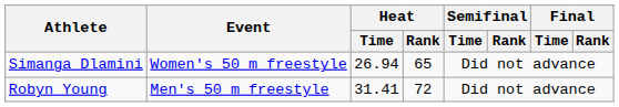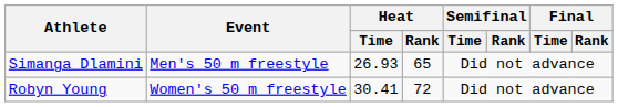Simanga Dlamini | Event: Women's 50 m freestyle -> Men's 50 m freestyle
Simanga Dlamini | Heat / Time: 26.94 -> 26.93
Robyn Young | Event: Men's 50 m freestyle -> Women's 50 m freestyle
Robyn Young | Heat / Time: 31.41 -> 30.41
